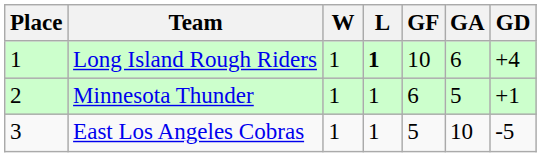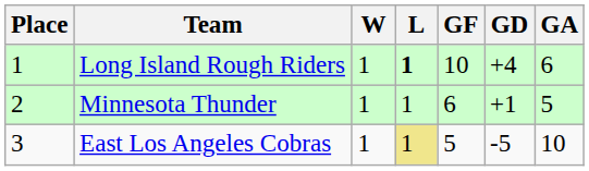columns swapped: GA <-> GD
East Los Angeles Cobras | L: no background -> khaki background
